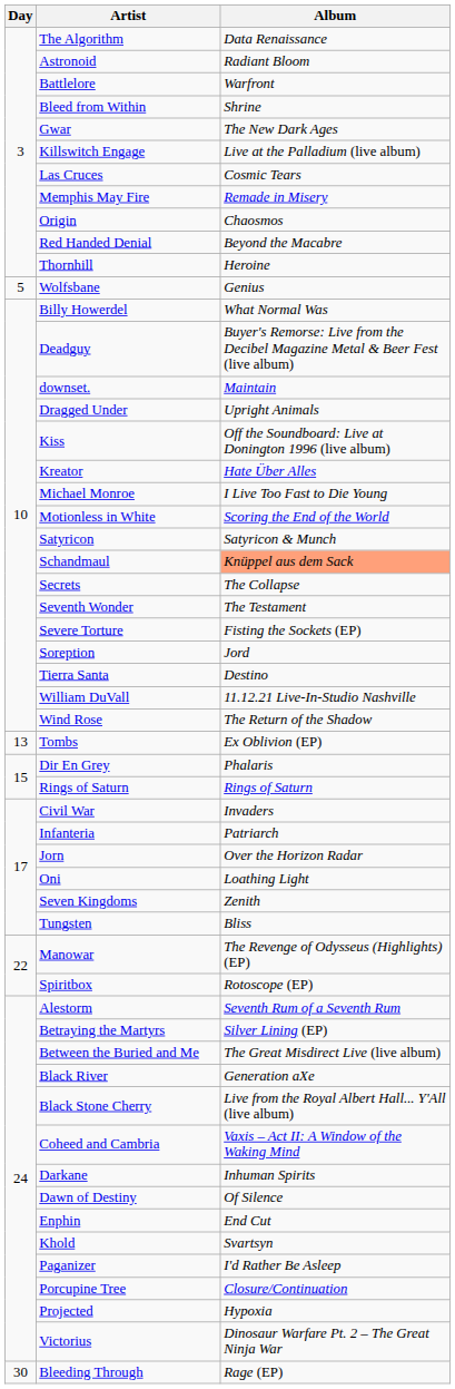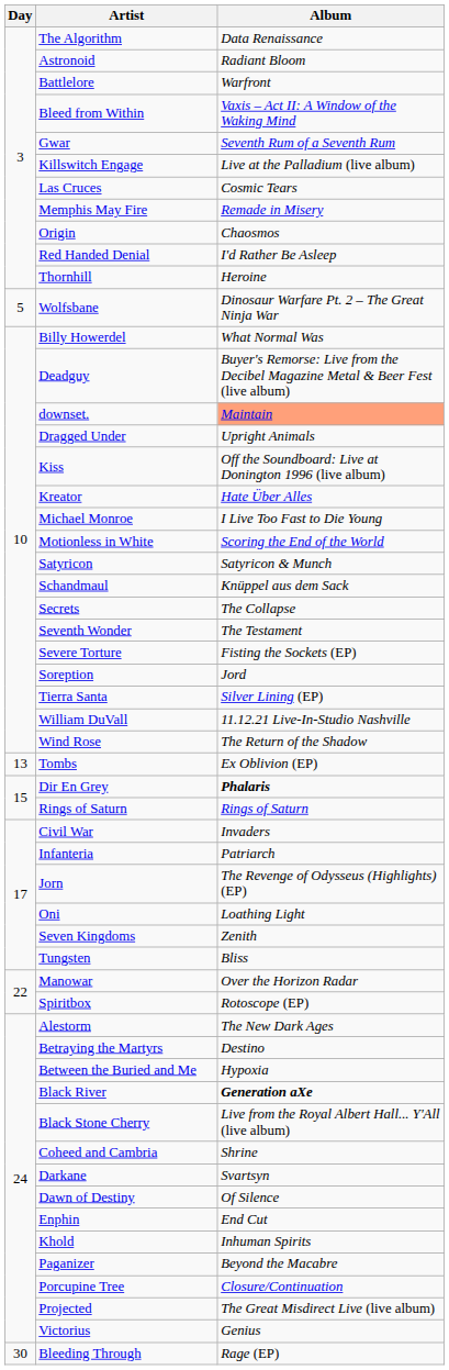Bleed from Within | Album: Shrine -> Vaxis – Act II: A Window of the Waking Mind
Gwar | Album: The New Dark Ages -> Seventh Rum of a Seventh Rum
Red Handed Denial | Album: Beyond the Macabre -> I'd Rather Be Asleep
Wolfsbane | Album: Genius -> Dinosaur Warfare Pt. 2 – The Great Ninja War
downset. | Album: no background -> lightsalmon background
Schandmaul | Album: lightsalmon background -> no background
Tierra Santa | Album: Destino -> Silver Lining (EP)
Dir En Grey | Album: normal -> bold
Jorn | Album: Over the Horizon Radar -> The Revenge of Odysseus (Highlights) (EP)
Manowar | Album: The Revenge of Odysseus (Highlights) (EP) -> Over the Horizon Radar
Alestorm | Album: Seventh Rum of a Seventh Rum -> The New Dark Ages
Betraying the Martyrs | Album: Silver Lining (EP) -> Destino
Between the Buried and Me | Album: The Great Misdirect Live (live album) -> Hypoxia
Black River | Album: normal -> bold
Coheed and Cambria | Album: Vaxis – Act II: A Window of the Waking Mind -> Shrine
Darkane | Album: Inhuman Spirits -> Svartsyn
Khold | Album: Svartsyn -> Inhuman Spirits
Paganizer | Album: I'd Rather Be Asleep -> Beyond the Macabre
Projected | Album: Hypoxia -> The Great Misdirect Live (live album)
Victorius | Album: Dinosaur Warfare Pt. 2 – The Great Ninja War -> Genius
